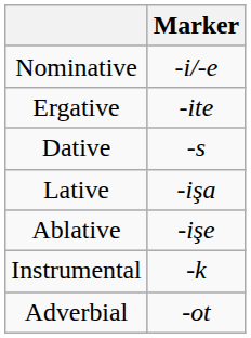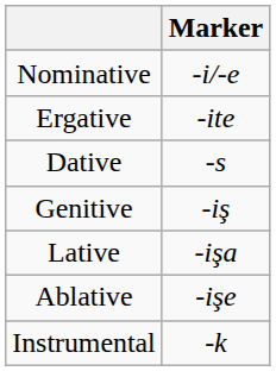+ row: Genitive | -iş
- row: Adverbial | -ot
